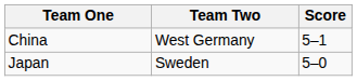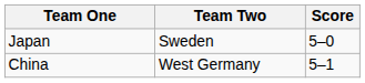rows swapped: China <-> Japan
